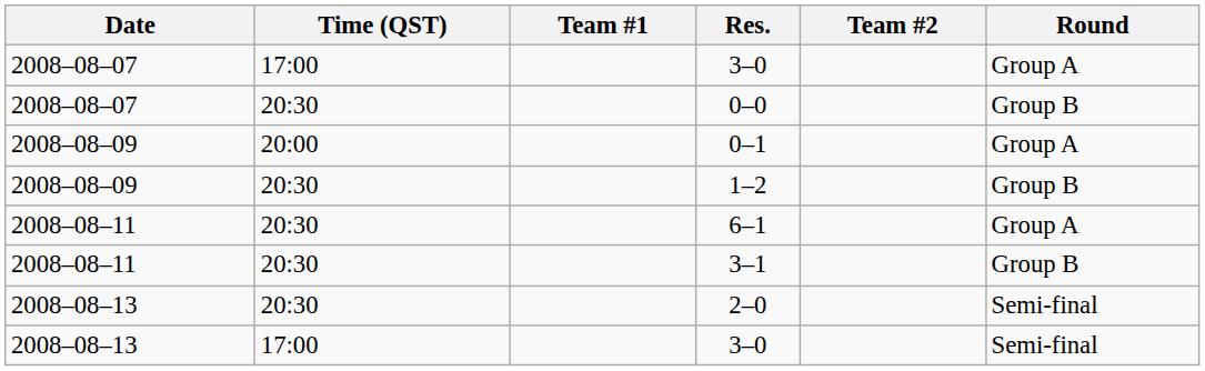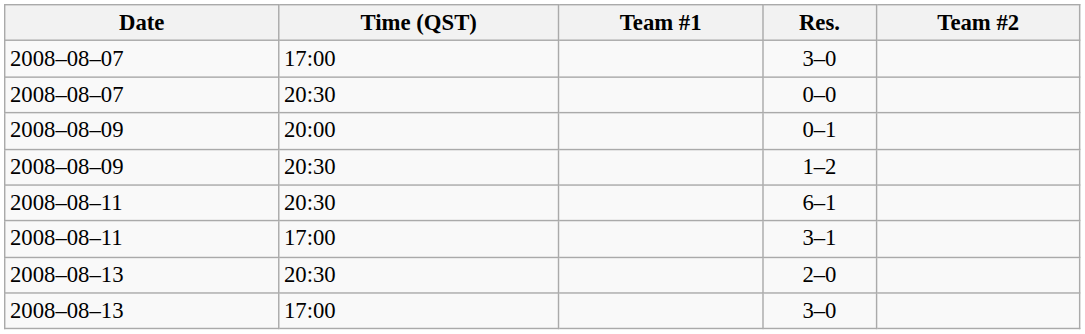- column: Round | Group A | Group B | Group A | Group B | Group A | Group B | Semi-final | Semi-final
3–1 | Time (QST): 20:30 -> 17:00
